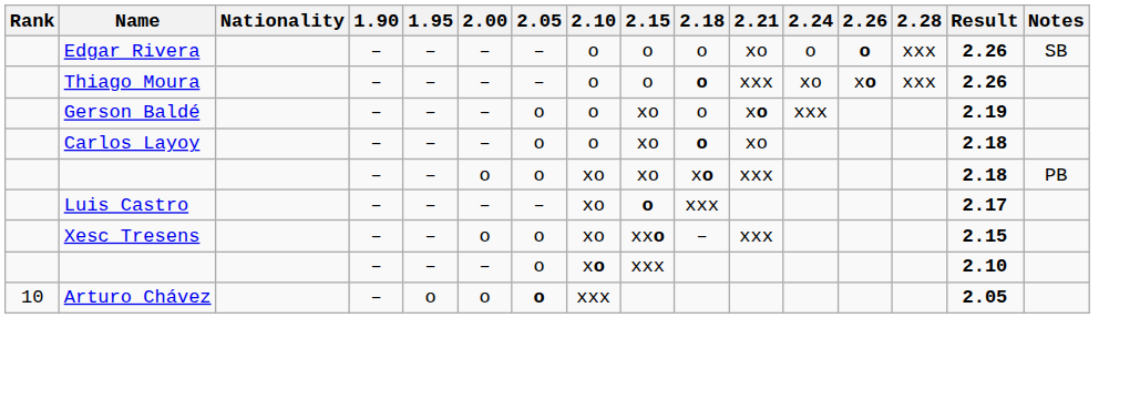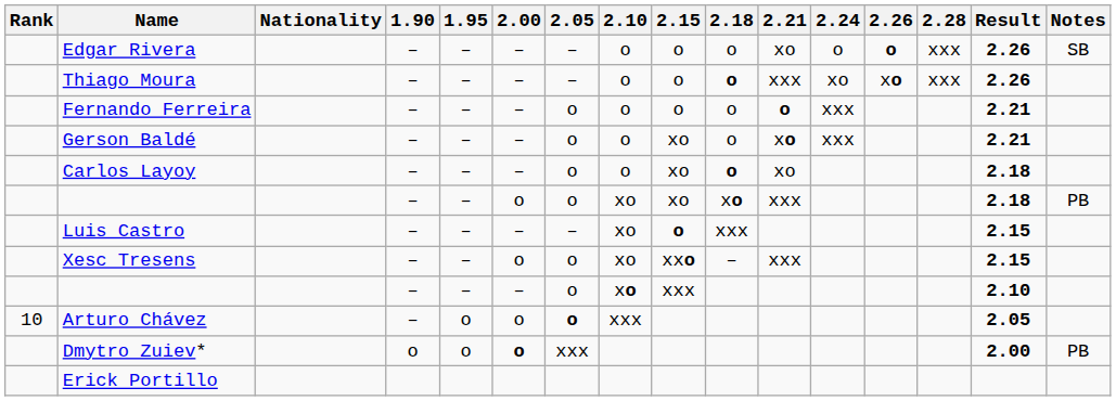+ row: Fernando Ferreira | – | – | – | o | o | o | o | o | xxx | 2.21
Gerson Baldé | Result: 2.19 -> 2.21
Luis Castro | Result: 2.17 -> 2.15
+ row: Dmytro Zuiev* | o | o | o | xxx | 2.00 | PB
+ row: Erick Portillo
